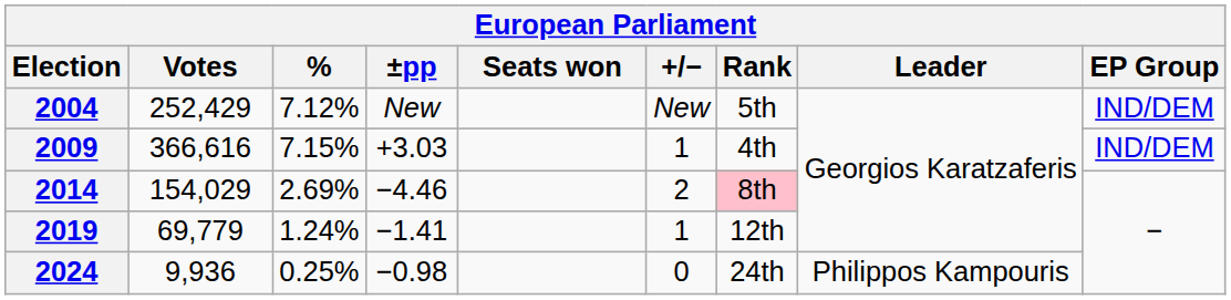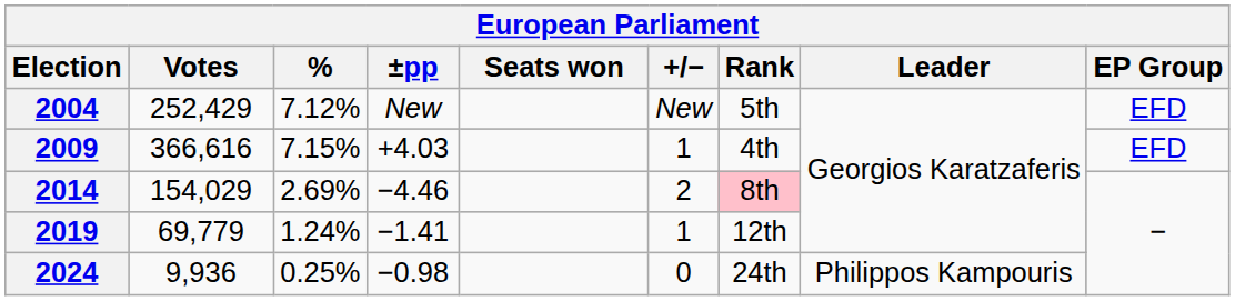2004 | EP Group: IND/DEM -> EFD
2009 | ±pp: +3.03 -> +4.03
2009 | EP Group: IND/DEM -> EFD
